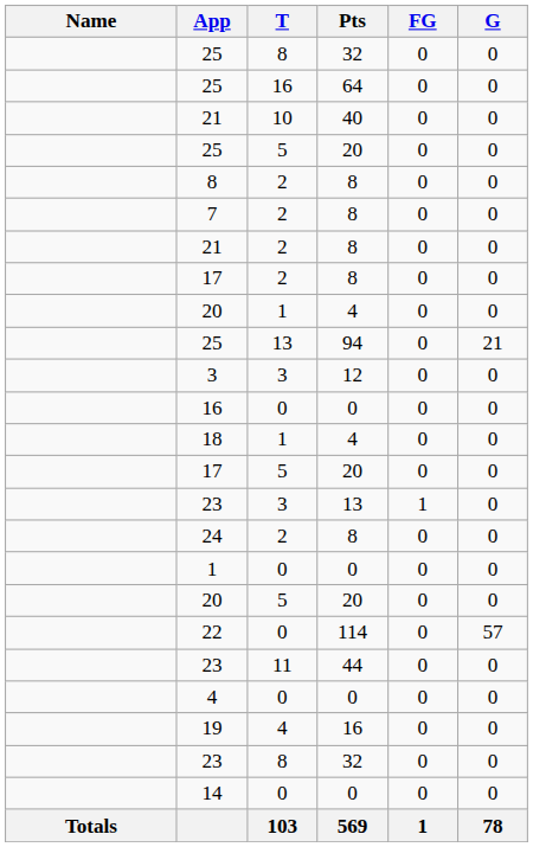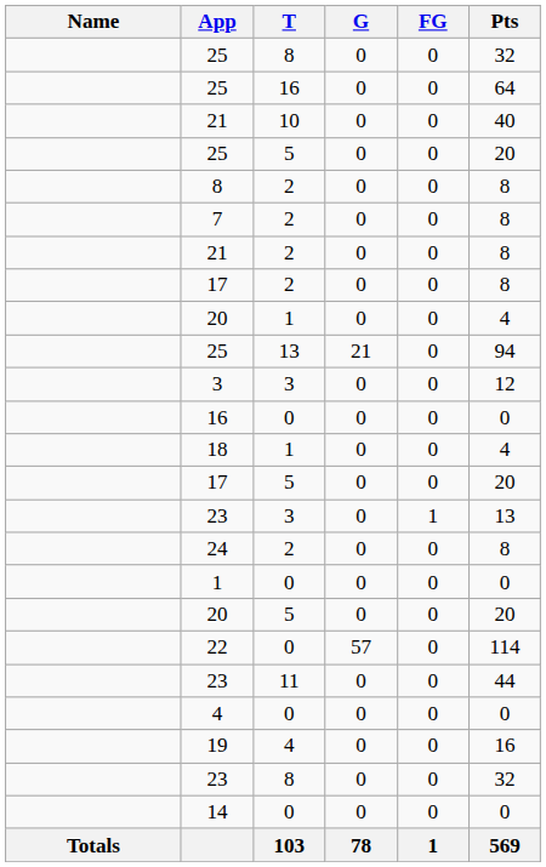columns swapped: G <-> Pts
